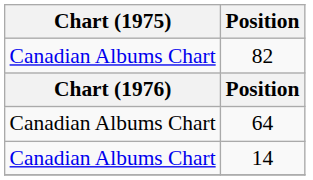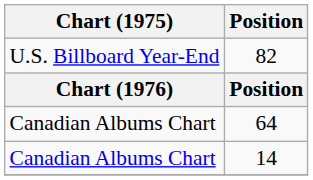82 | Chart (1975): Canadian Albums Chart -> U.S. Billboard Year-End
